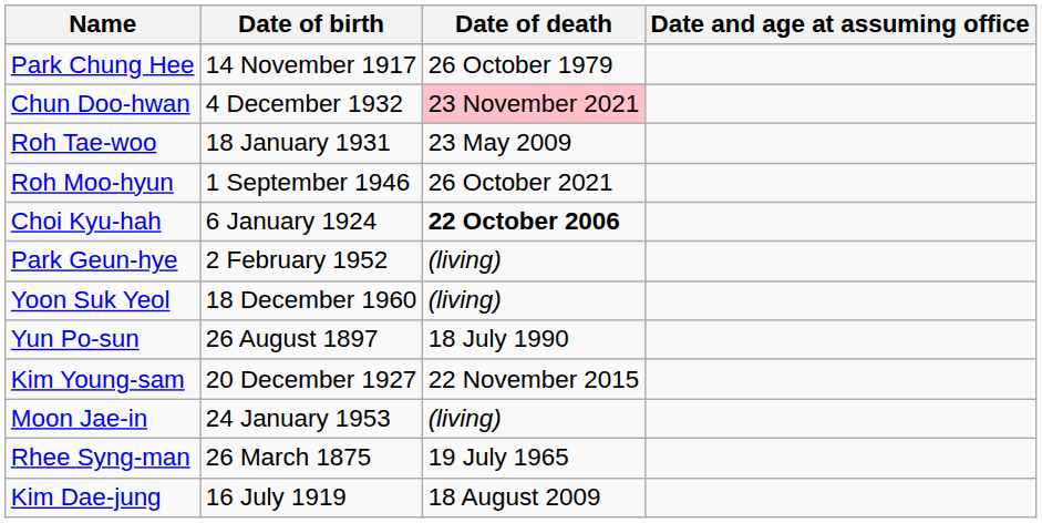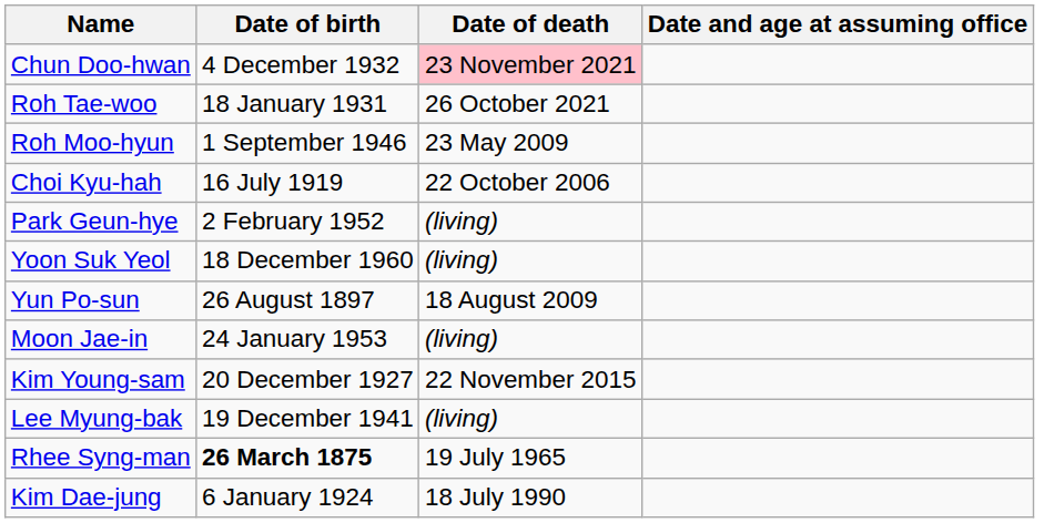- row: Park Chung Hee | 14 November 1917 | 26 October 1979
Roh Tae-woo | Date of death: 23 May 2009 -> 26 October 2021
Roh Moo-hyun | Date of death: 26 October 2021 -> 23 May 2009
Choi Kyu-hah | Date of birth: 6 January 1924 -> 16 July 1919
Choi Kyu-hah | Date of death: bold -> normal
Yun Po-sun | Date of death: 18 July 1990 -> 18 August 2009
rows swapped: Moon Jae-in <-> Kim Young-sam
+ row: Lee Myung-bak | 19 December 1941 | (living)
Rhee Syng-man | Date of birth: normal -> bold
Kim Dae-jung | Date of birth: 16 July 1919 -> 6 January 1924
Kim Dae-jung | Date of death: 18 August 2009 -> 18 July 1990
